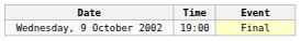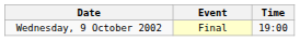columns swapped: Time <-> Event
